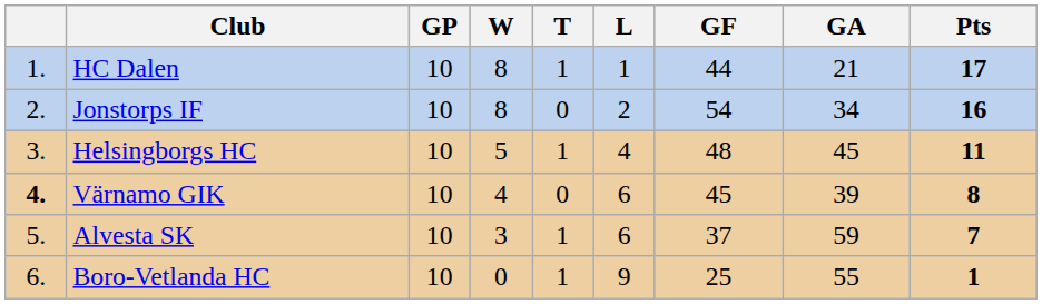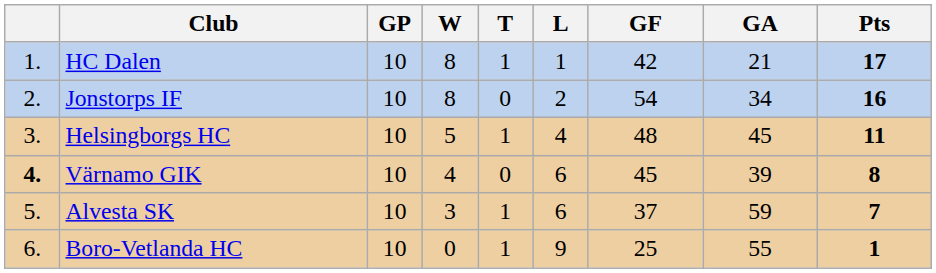HC Dalen | GF: 44 -> 42
